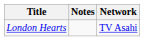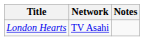columns swapped: Network <-> Notes
